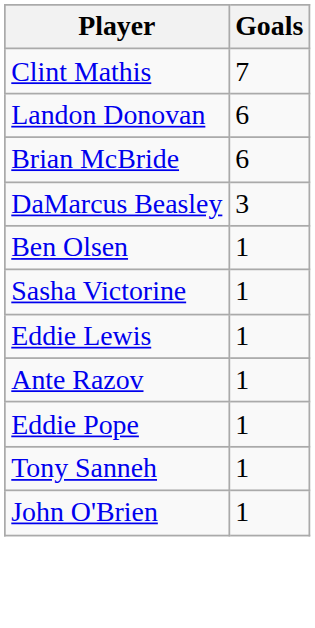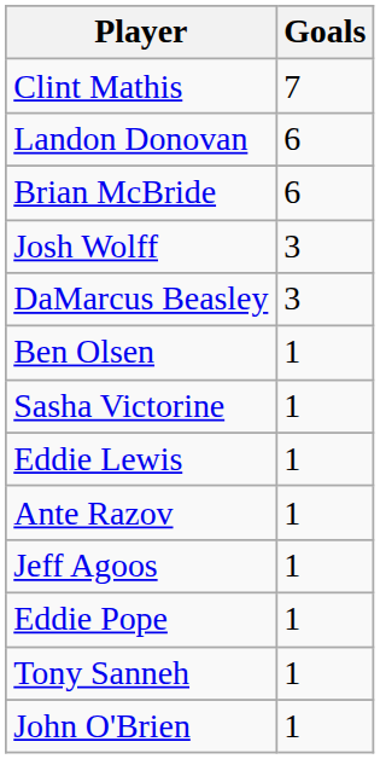+ row: Josh Wolff | 3
+ row: Jeff Agoos | 1
